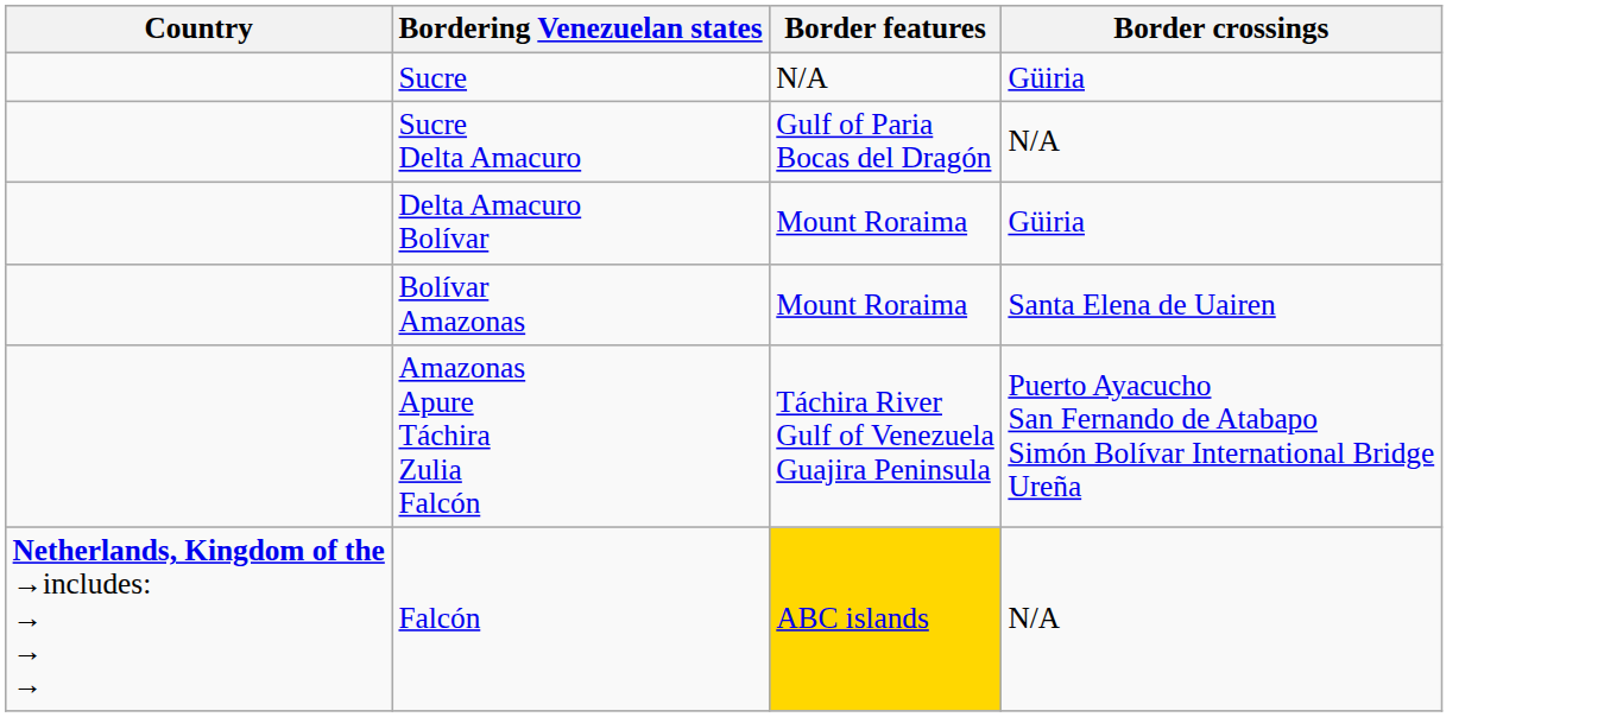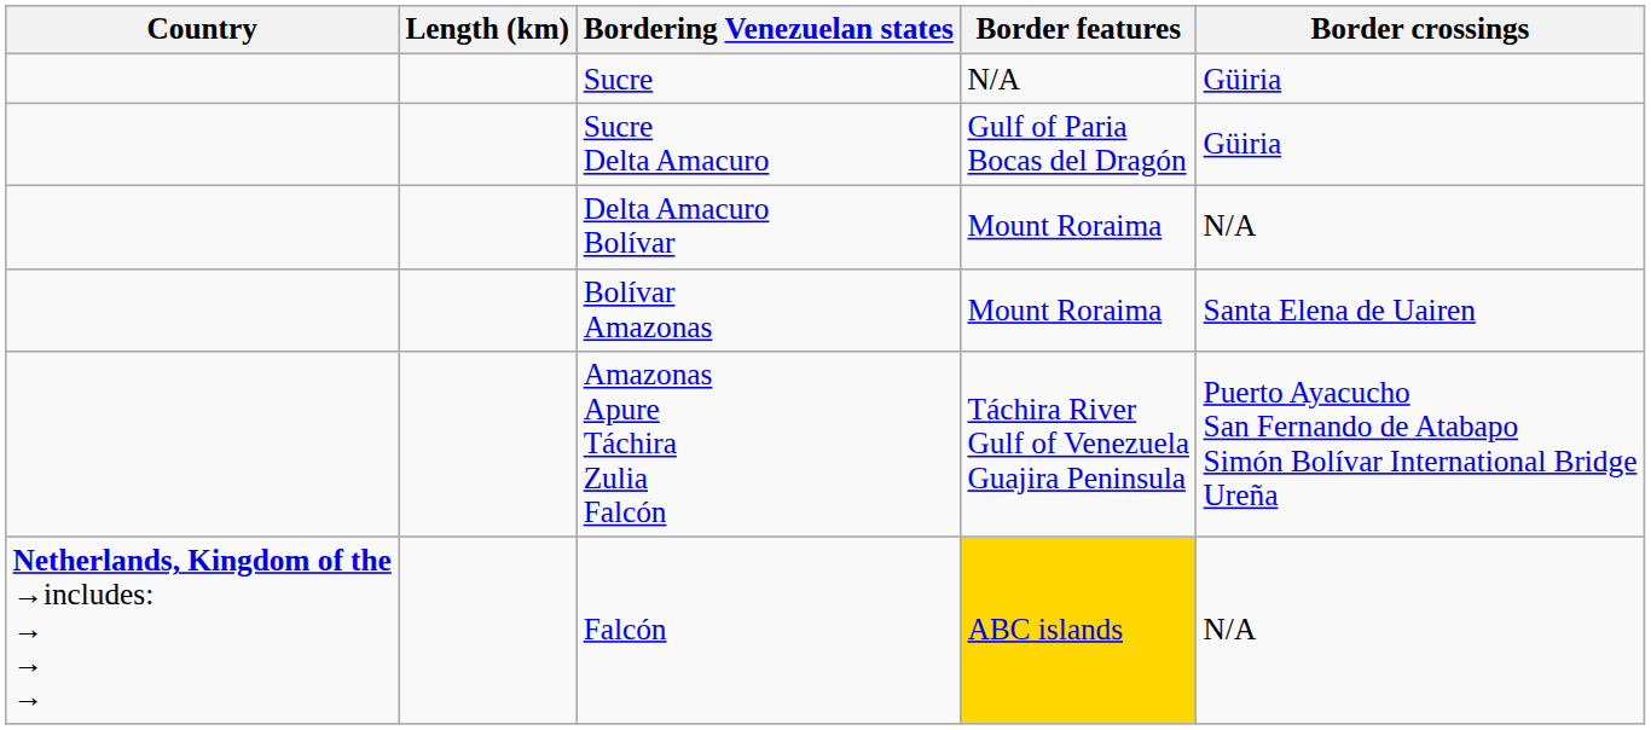+ column: Length (km)
Sucre Delta Amacuro | Border crossings: N/A -> Güiria
Delta Amacuro Bolívar | Border crossings: Güiria -> N/A
